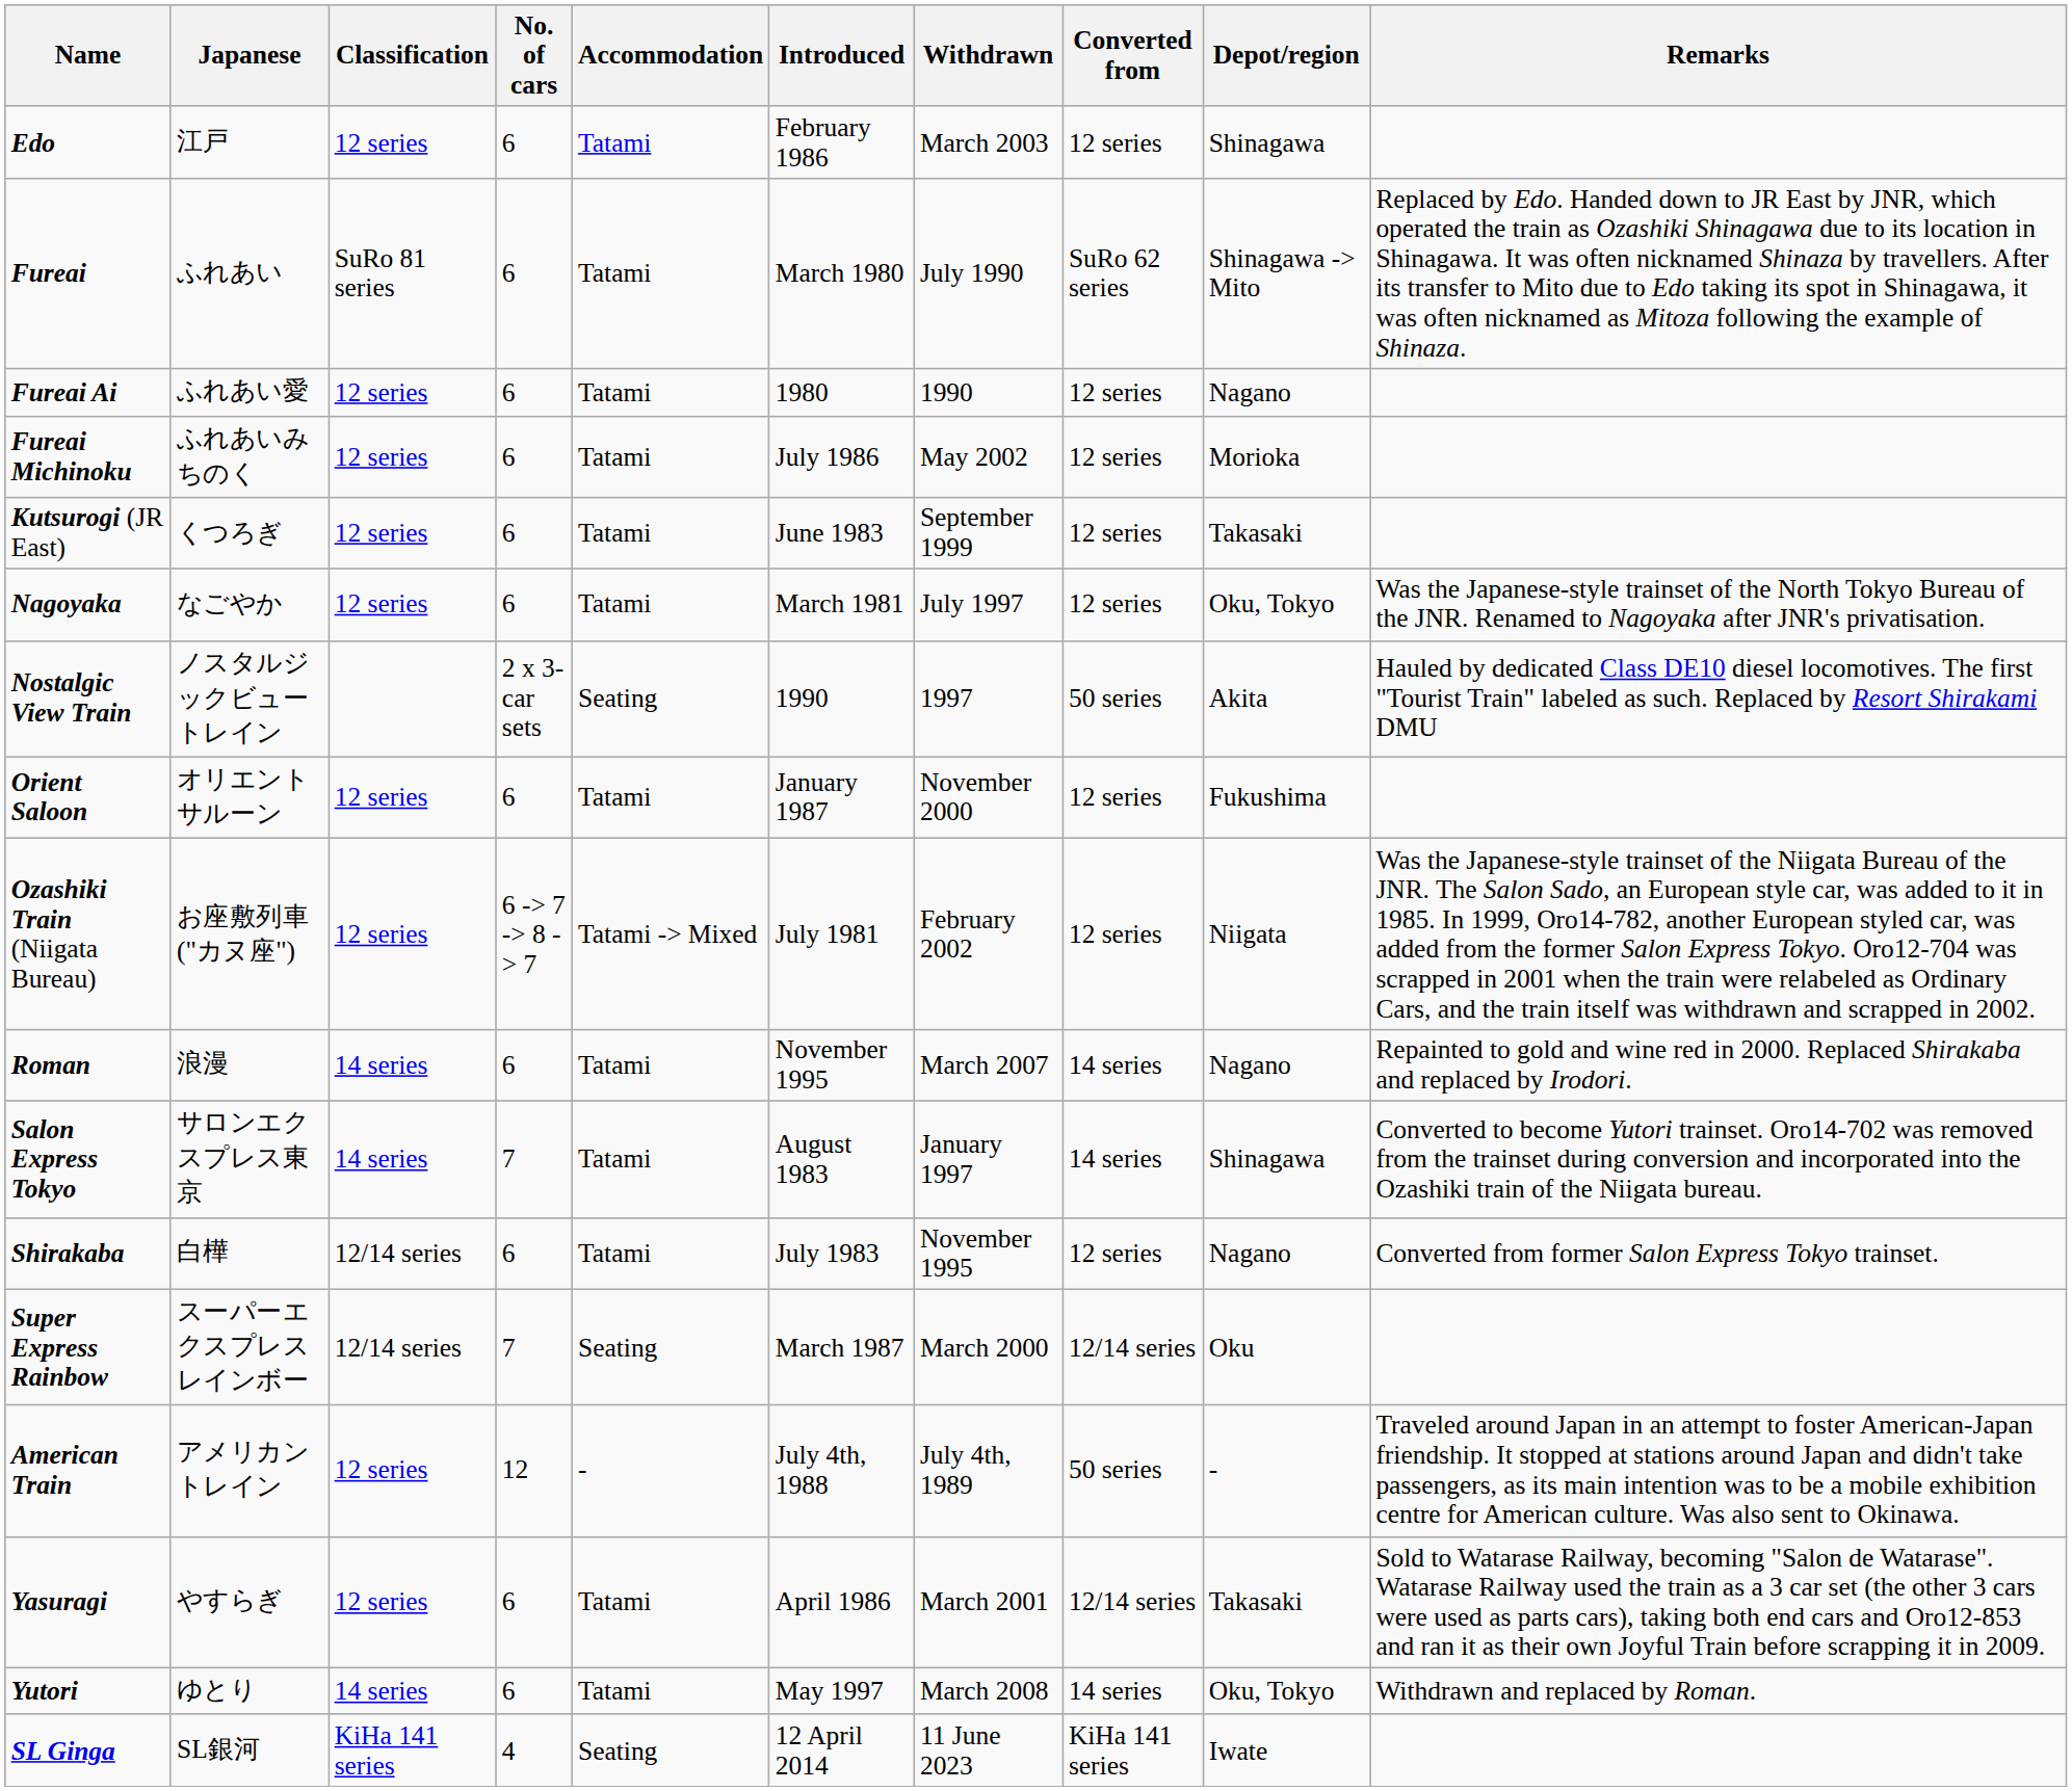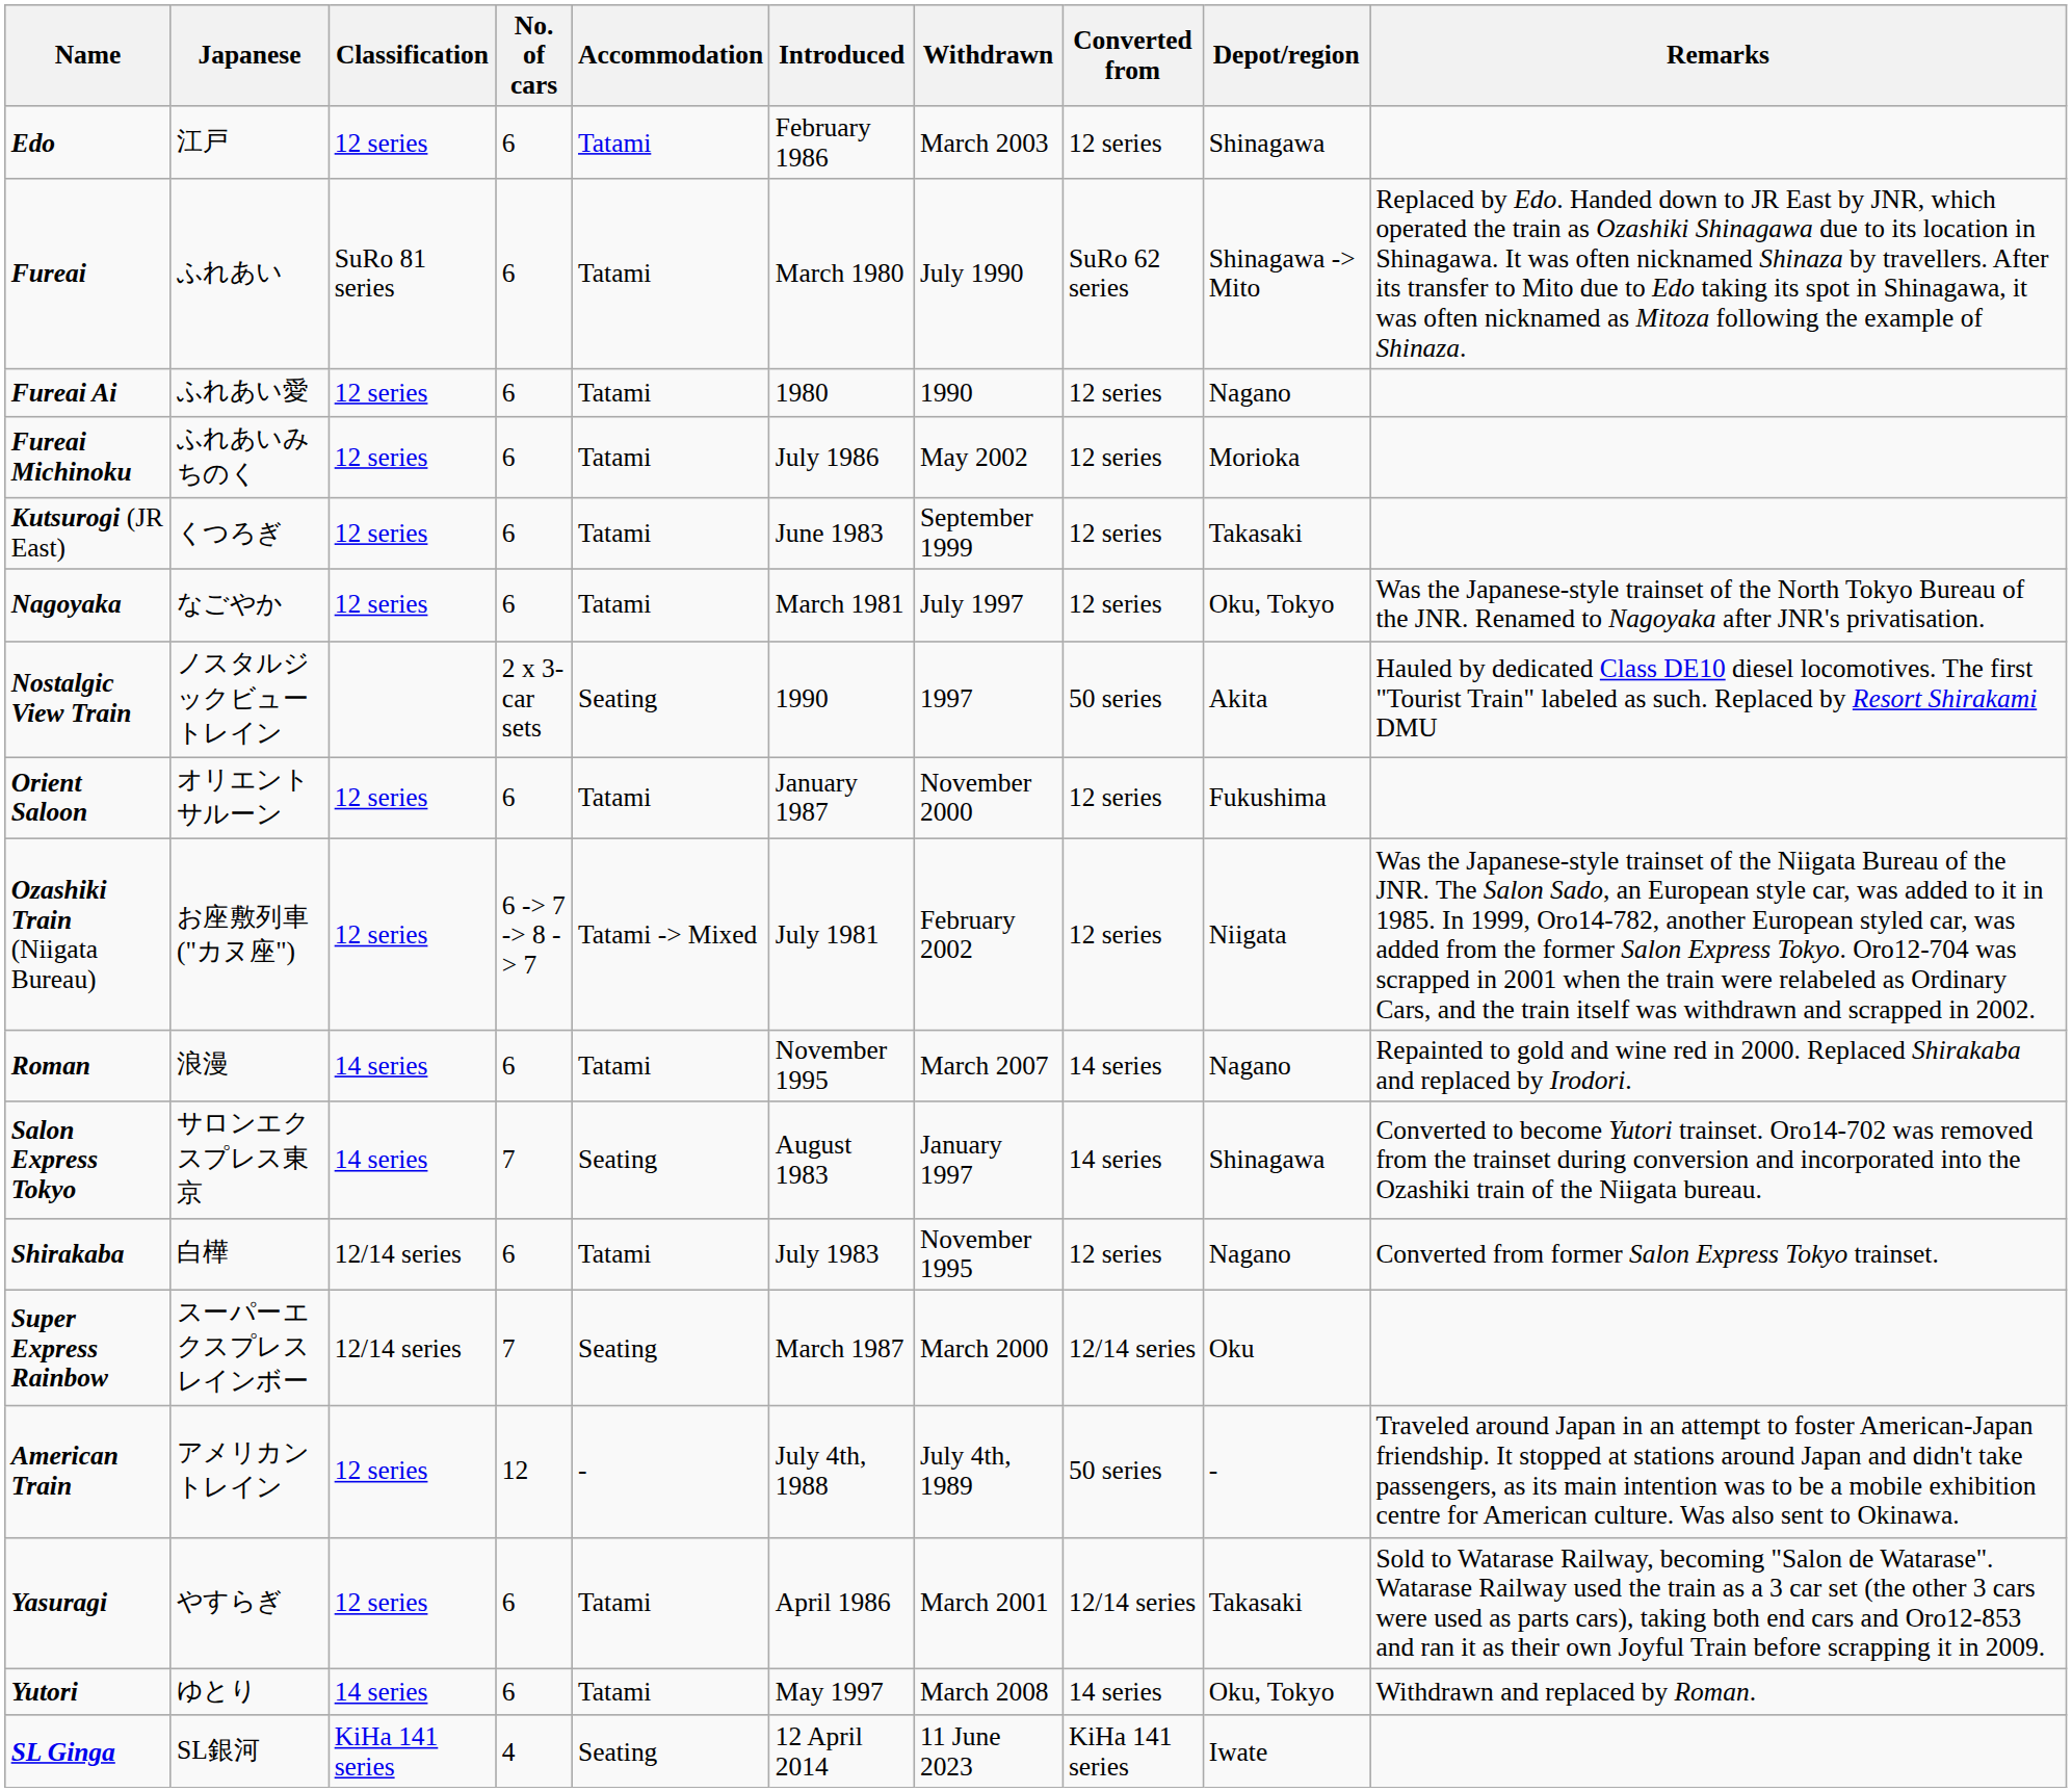Salon Express Tokyo | Accommodation: Tatami -> Seating
